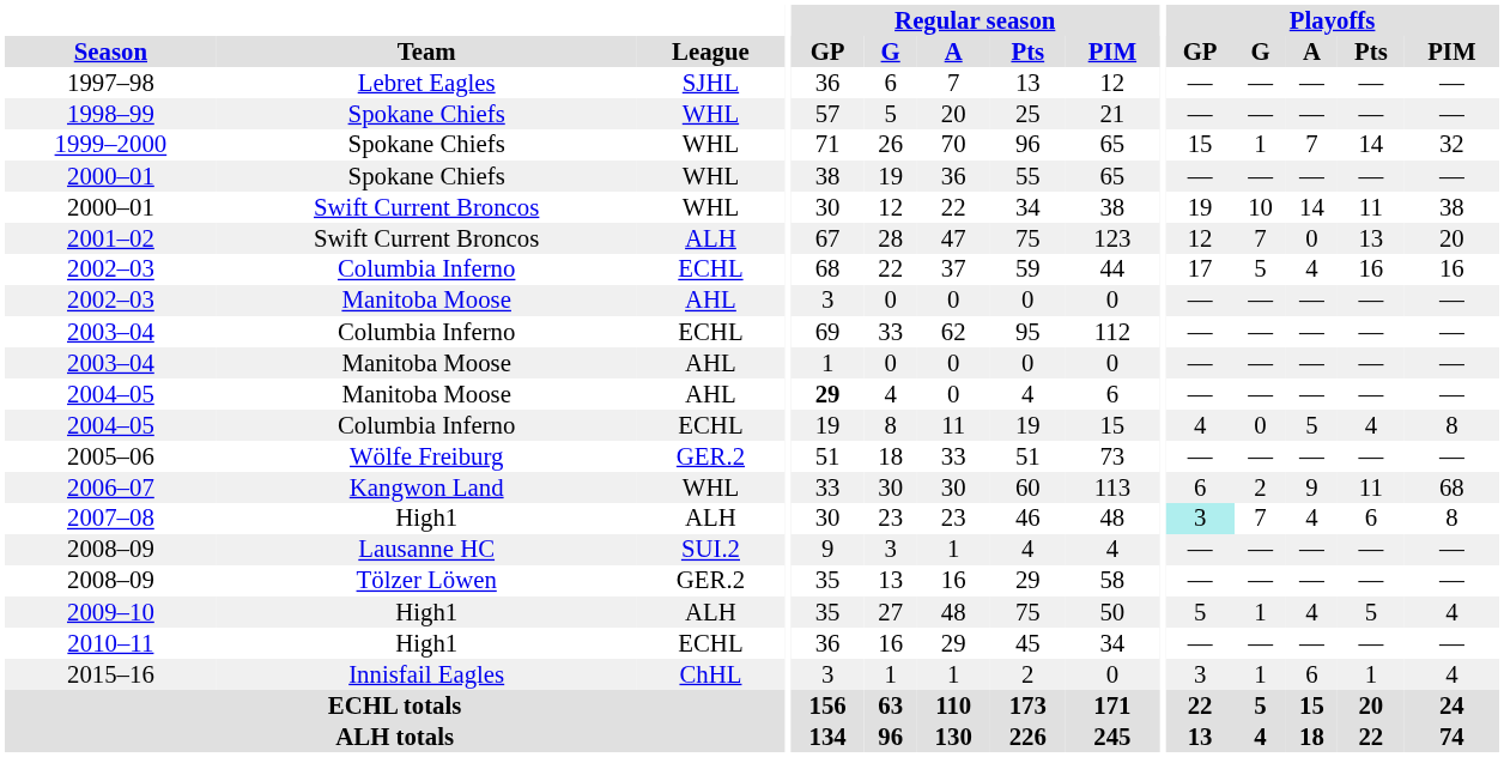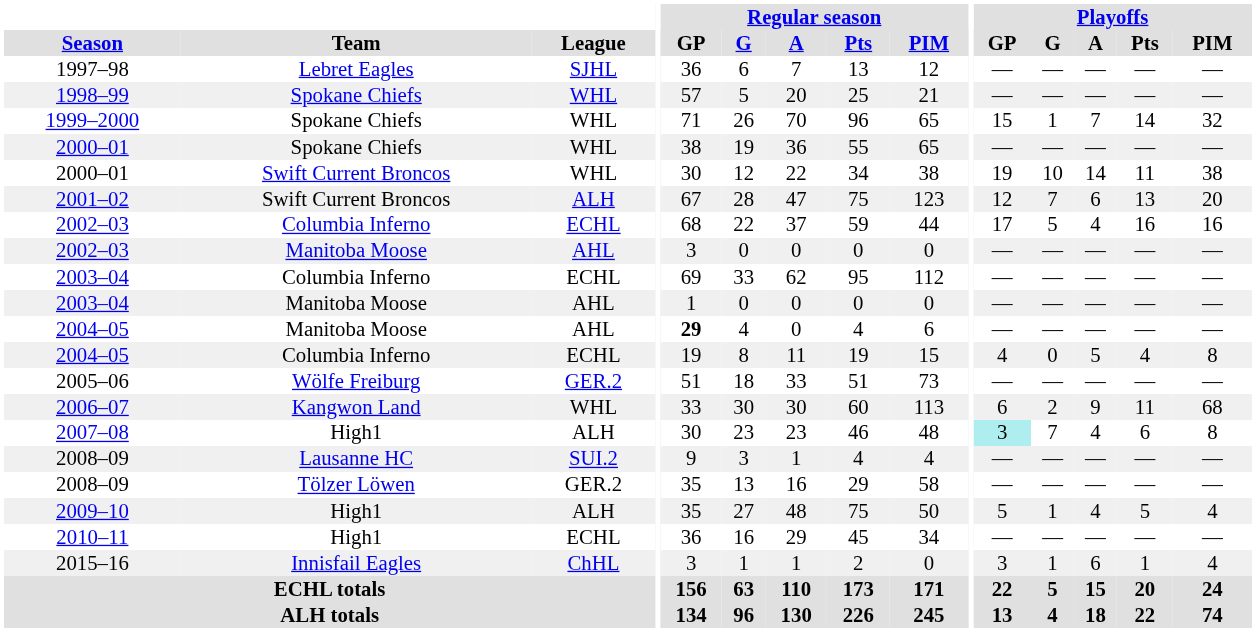2001–02 | Playoffs / A: 0 -> 6
